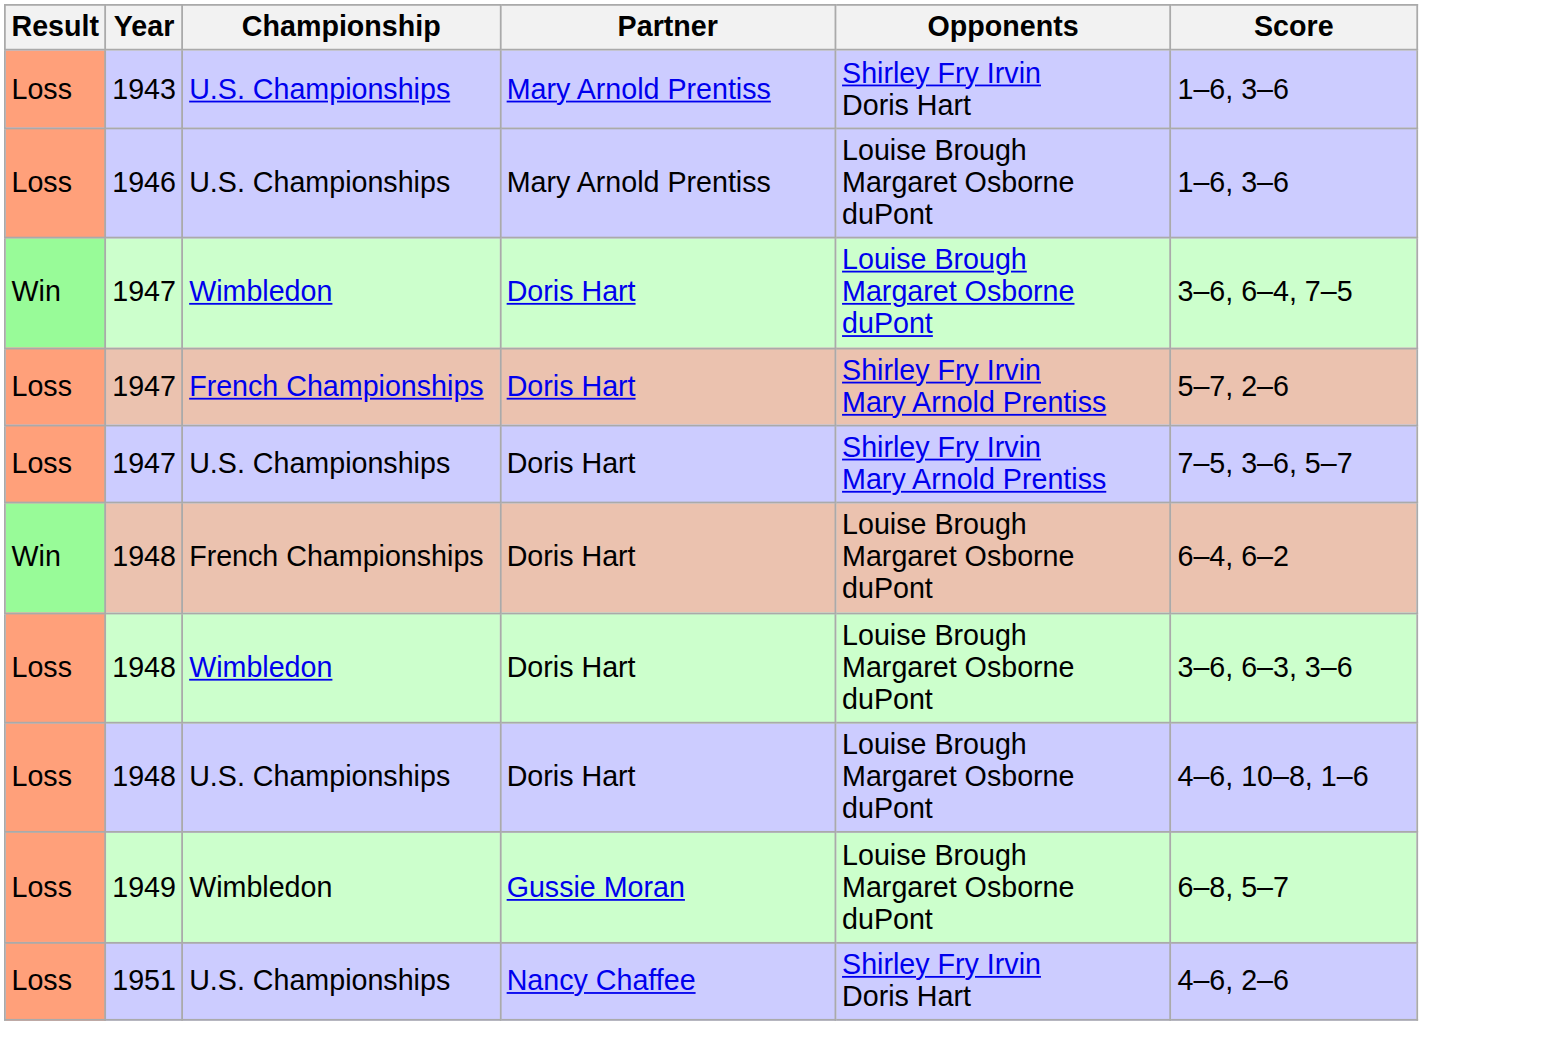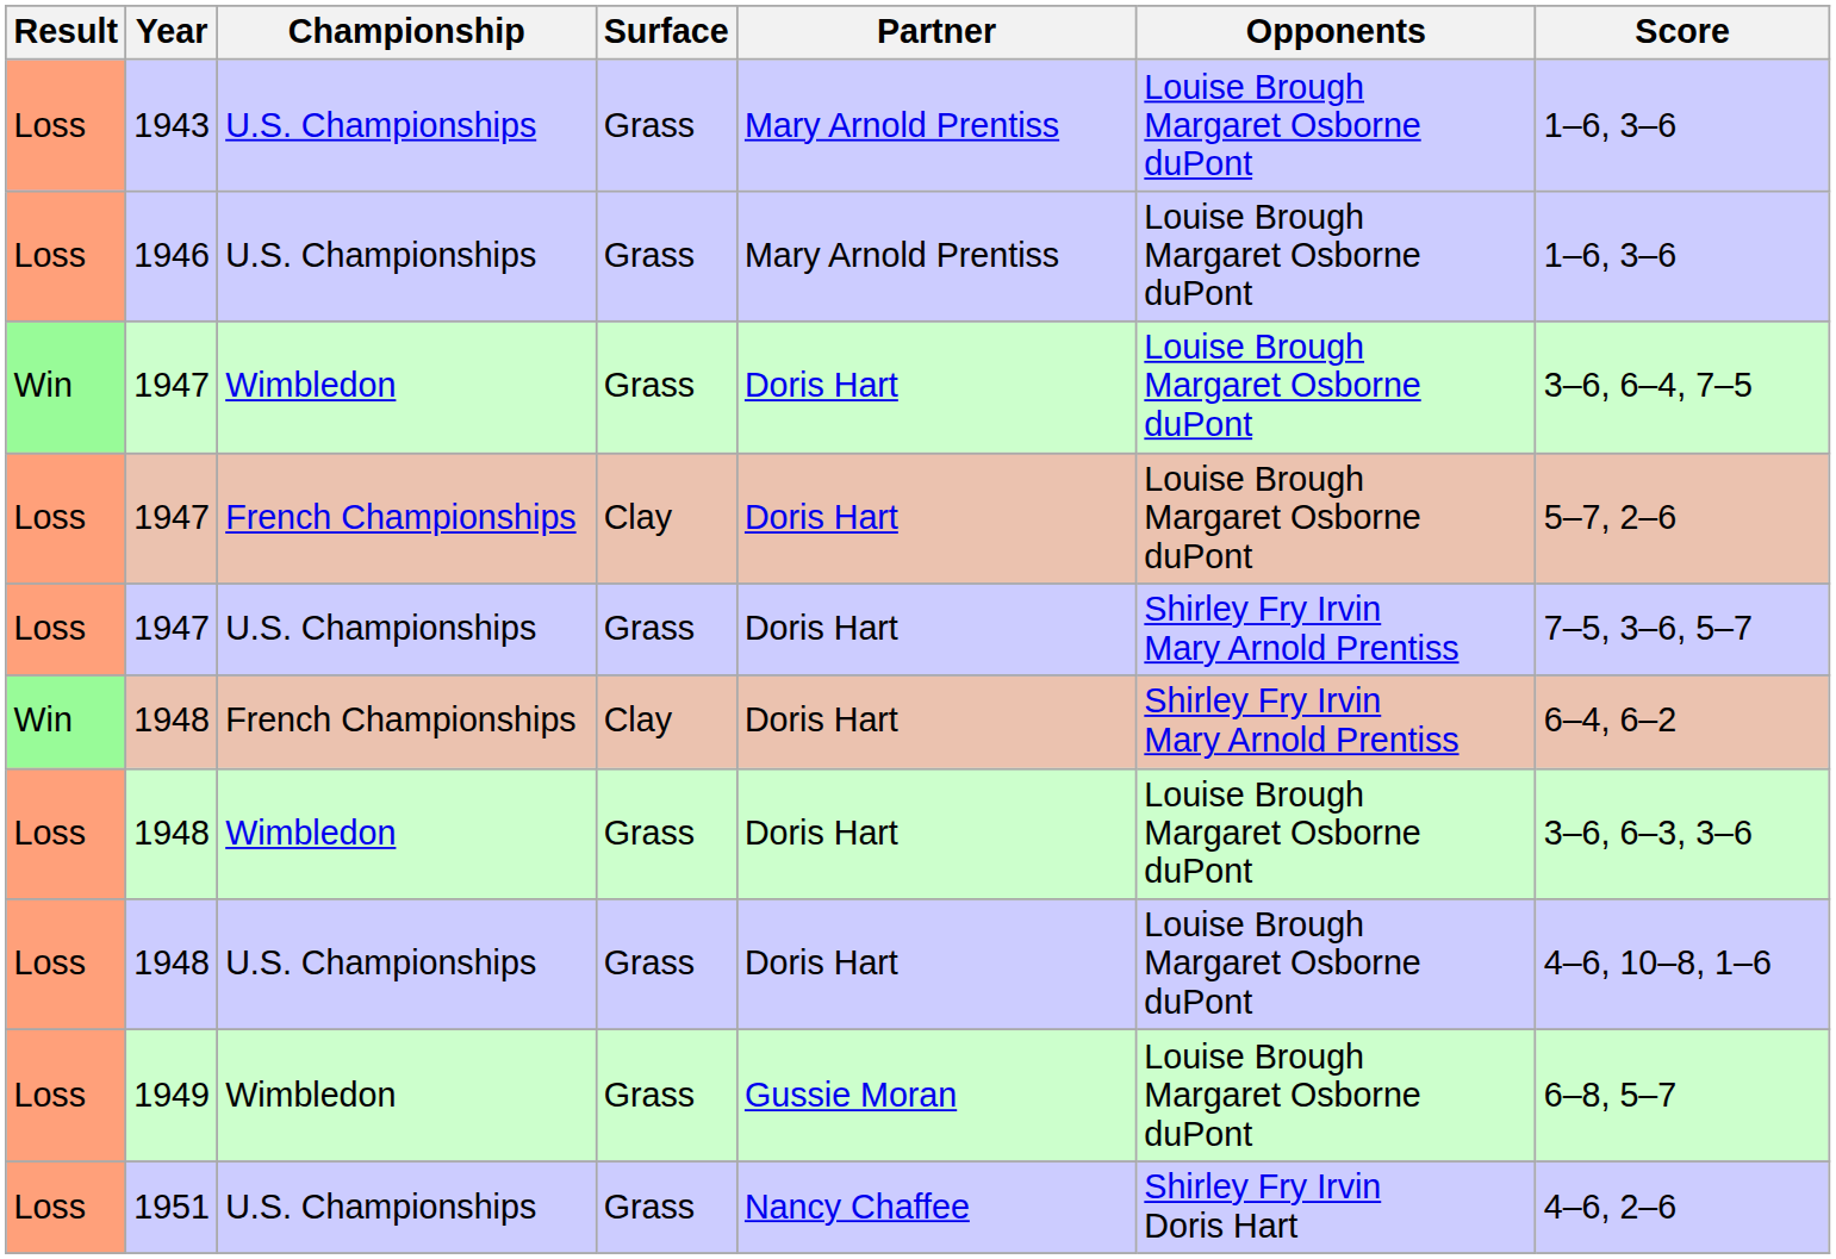+ column: Surface | Grass | Grass | Grass | Clay | Grass | Clay | Grass | Grass | Grass | Grass
1943 | Opponents: Shirley Fry Irvin Doris Hart -> Louise Brough Margaret Osborne duPont
1947 / French Championships | Opponents: Shirley Fry Irvin Mary Arnold Prentiss -> Louise Brough Margaret Osborne duPont
1948 / French Championships | Opponents: Louise Brough Margaret Osborne duPont -> Shirley Fry Irvin Mary Arnold Prentiss
